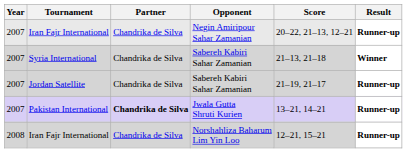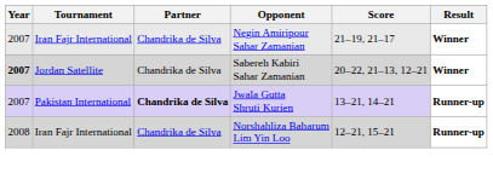Iran Fajr International / Negin Amiripour Sahar Zamanian | Score: 20–22, 21–13, 12–21 -> 21–19, 21–17
Iran Fajr International / Negin Amiripour Sahar Zamanian | Result: Runner-up -> Winner
- row: 2007 | Syria International | Chandrika de Silva | Sabereh Kabiri Sahar Zamanian | 21–13, 21–18 | Winner
Jordan Satellite | Year: normal -> bold
Jordan Satellite | Score: 21–19, 21–17 -> 20–22, 21–13, 12–21
Jordan Satellite | Result: Runner-up -> Winner
